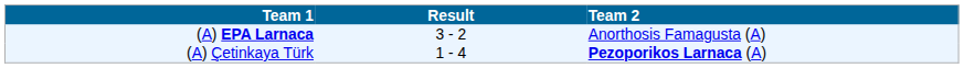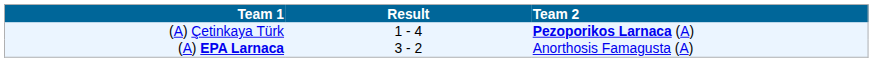rows swapped: (A) EPA Larnaca <-> (A) Çetinkaya Türk
